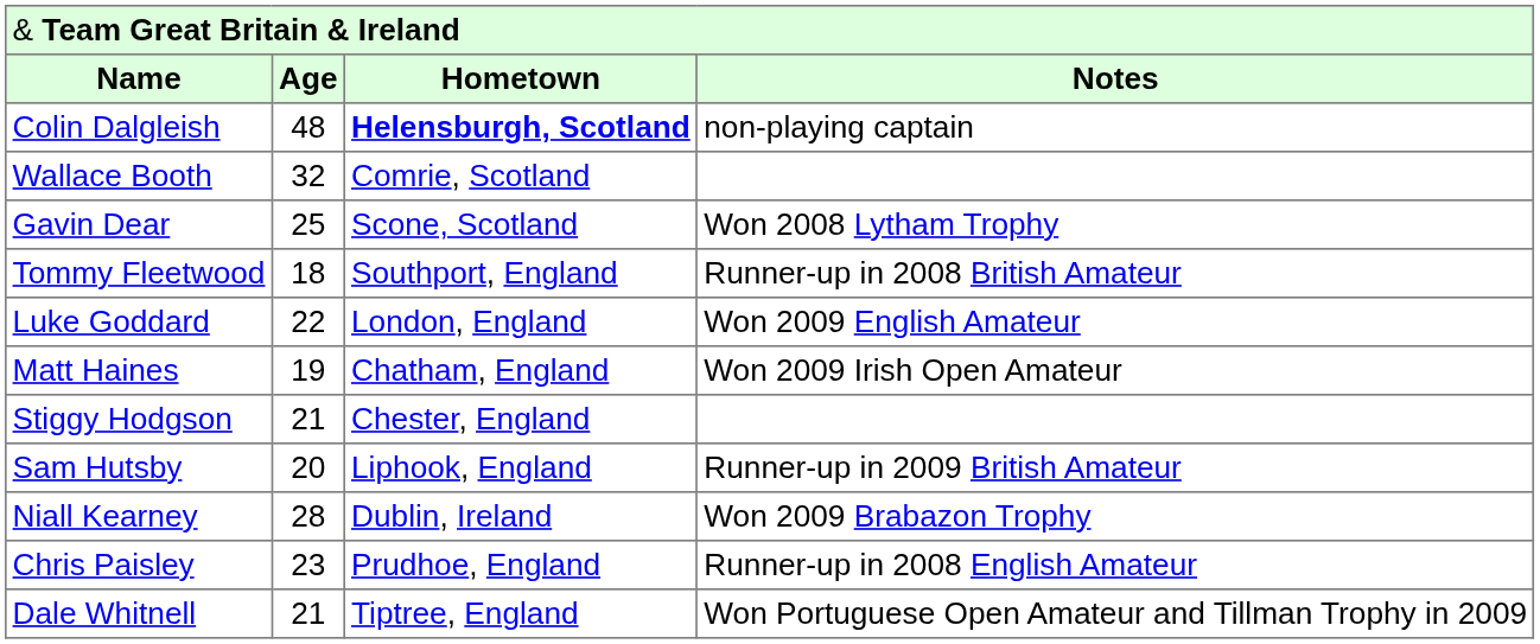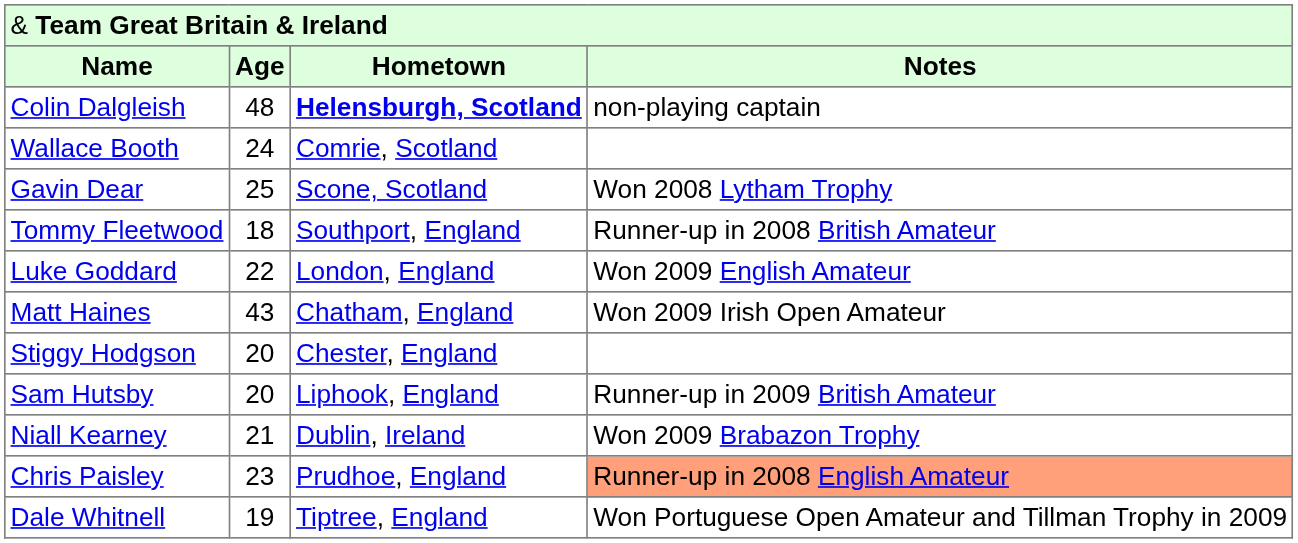Wallace Booth | column 2: 32 -> 24
Matt Haines | column 2: 19 -> 43
Stiggy Hodgson | column 2: 21 -> 20
Niall Kearney | column 2: 28 -> 21
Chris Paisley | column 4: no background -> lightsalmon background
Dale Whitnell | column 2: 21 -> 19
